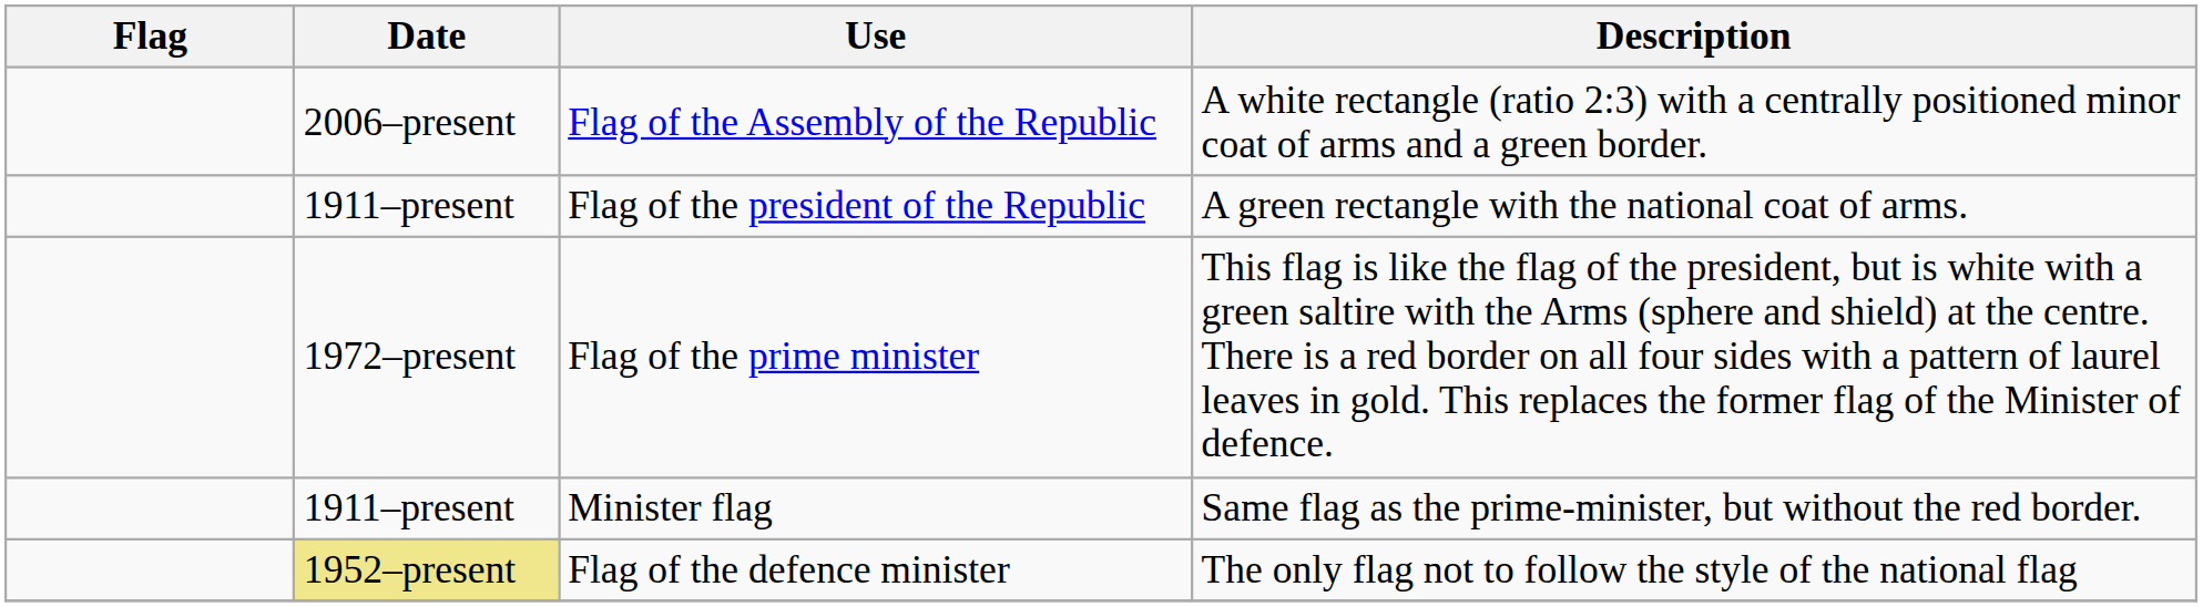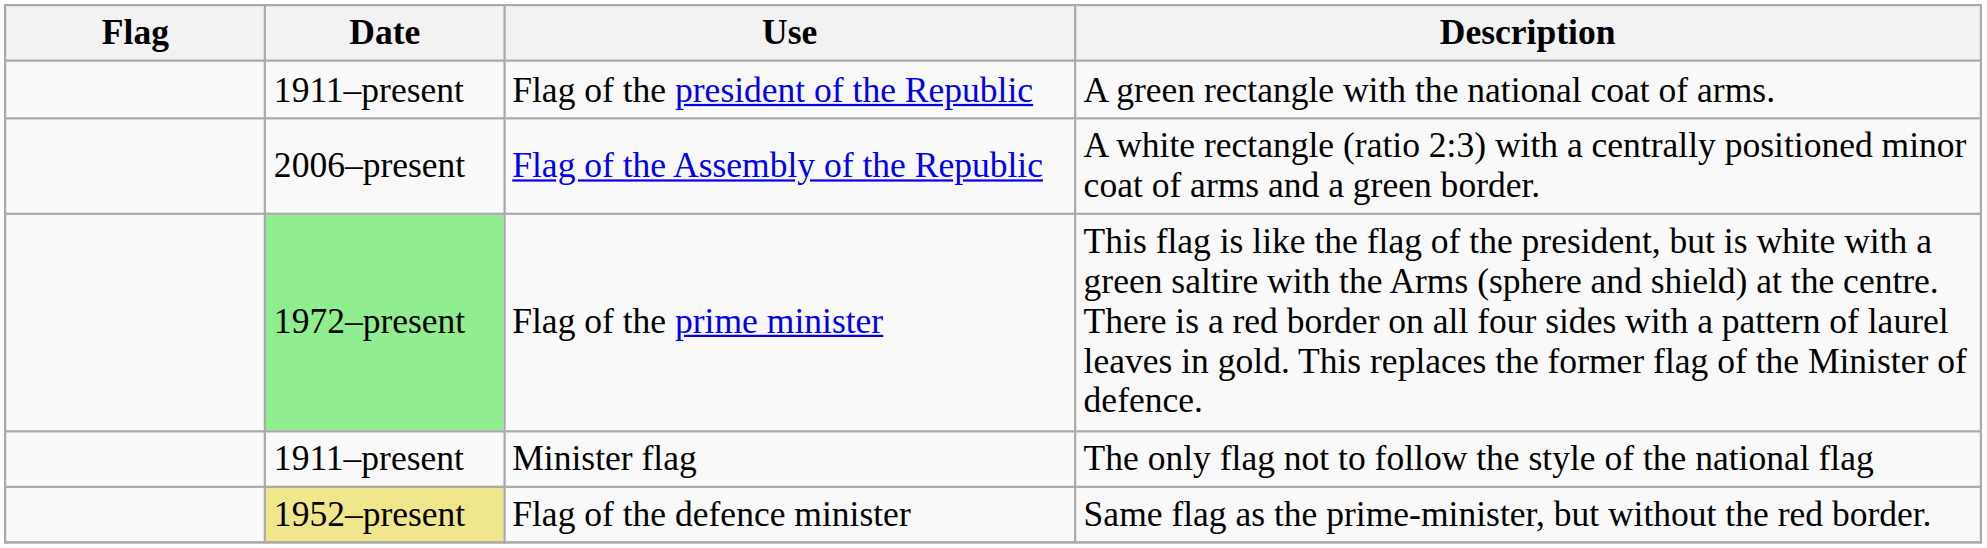rows swapped: Flag of the president of the Republic <-> Flag of the Assembly of the Republic
Flag of the prime minister | Date: no background -> lightgreen background
Minister flag | Description: Same flag as the prime-minister, but without the red border. -> The only flag not to follow the style of the national flag
Flag of the defence minister | Description: The only flag not to follow the style of the national flag -> Same flag as the prime-minister, but without the red border.
